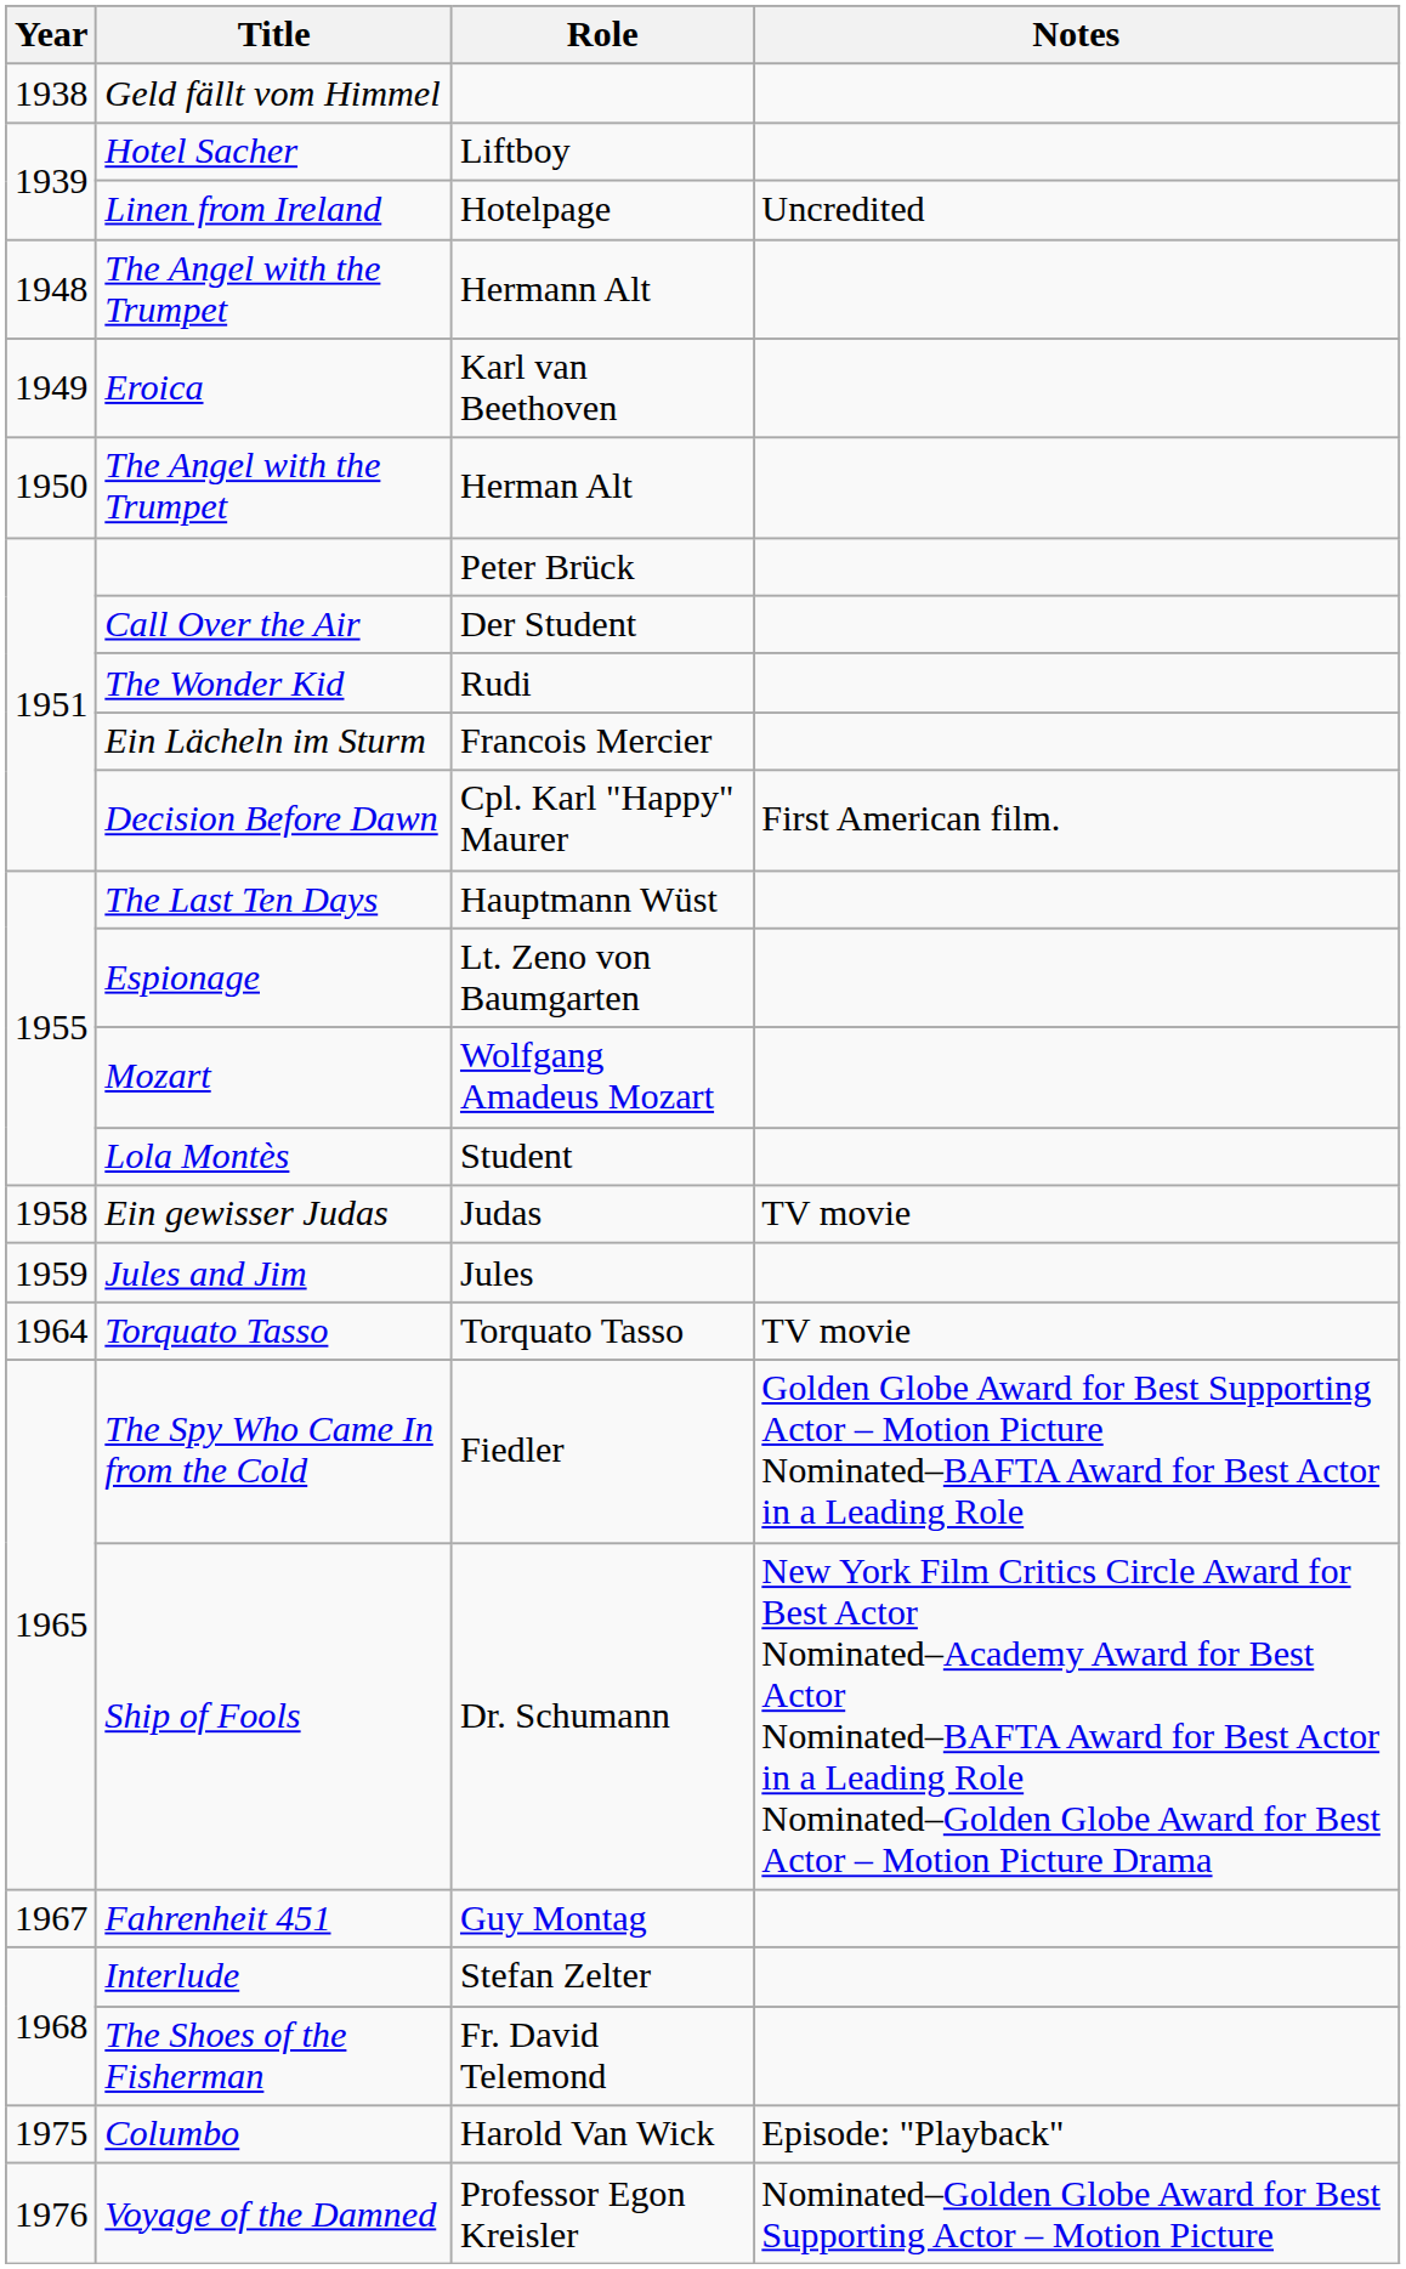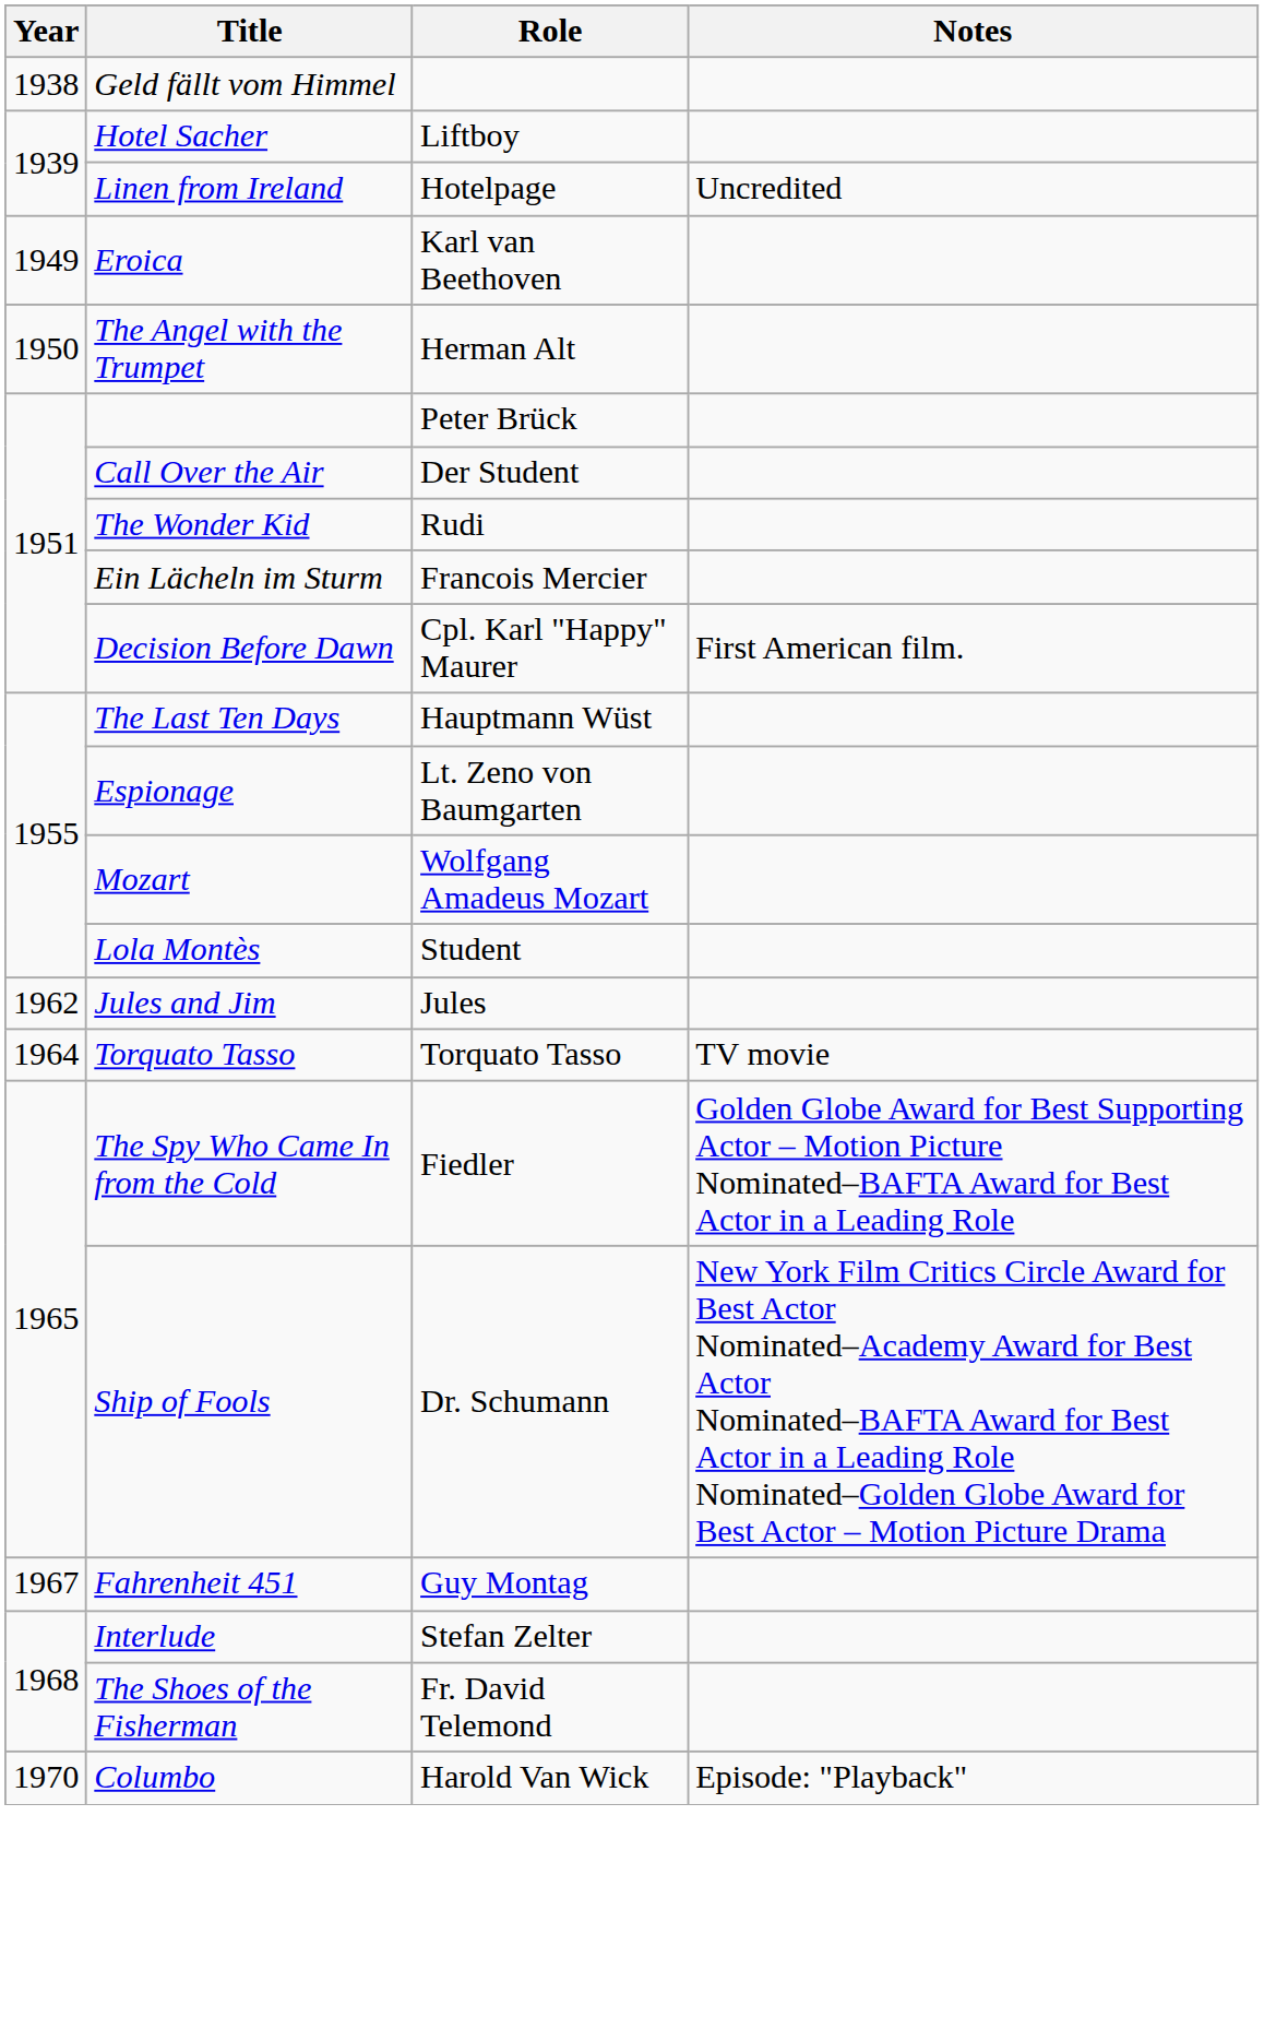- row: 1948 | The Angel with the Trumpet | Hermann Alt
- row: 1958 | Ein gewisser Judas | Judas | TV movie
Jules | Year: 1959 -> 1962
Harold Van Wick | Year: 1975 -> 1970
- row: 1976 | Voyage of the Damned | Professor Egon Kreisler | Nominated–Golden Globe Award for Best Supporting Actor – Motion Picture
